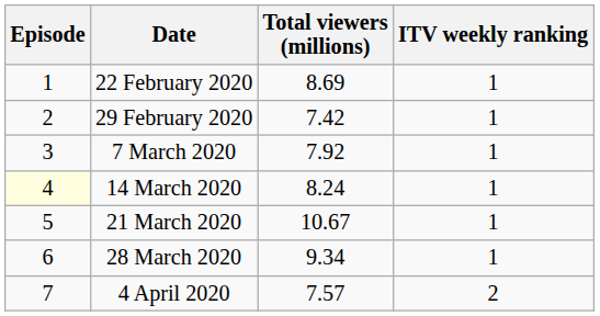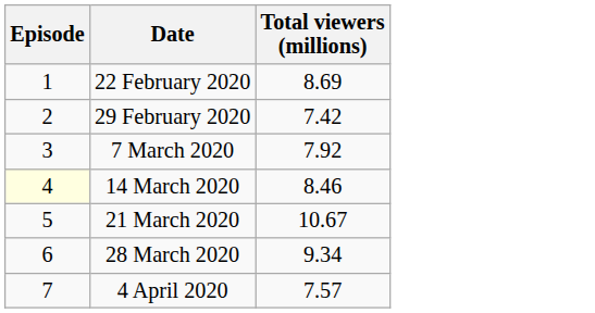- column: ITV weekly ranking | 1 | 1 | 1 | 1 | 1 | 1 | 2
14 March 2020 | Total viewers (millions): 8.24 -> 8.46
